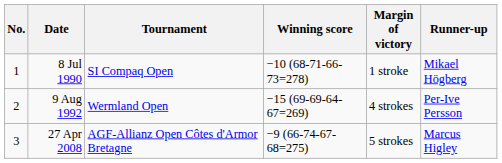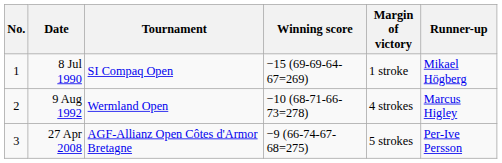8 Jul 1990 | Winning score: −10 (68-71-66-73=278) -> −15 (69-69-64-67=269)
9 Aug 1992 | Winning score: −15 (69-69-64-67=269) -> −10 (68-71-66-73=278)
9 Aug 1992 | Runner-up: Per-Ive Persson -> Marcus Higley
27 Apr 2008 | Runner-up: Marcus Higley -> Per-Ive Persson
